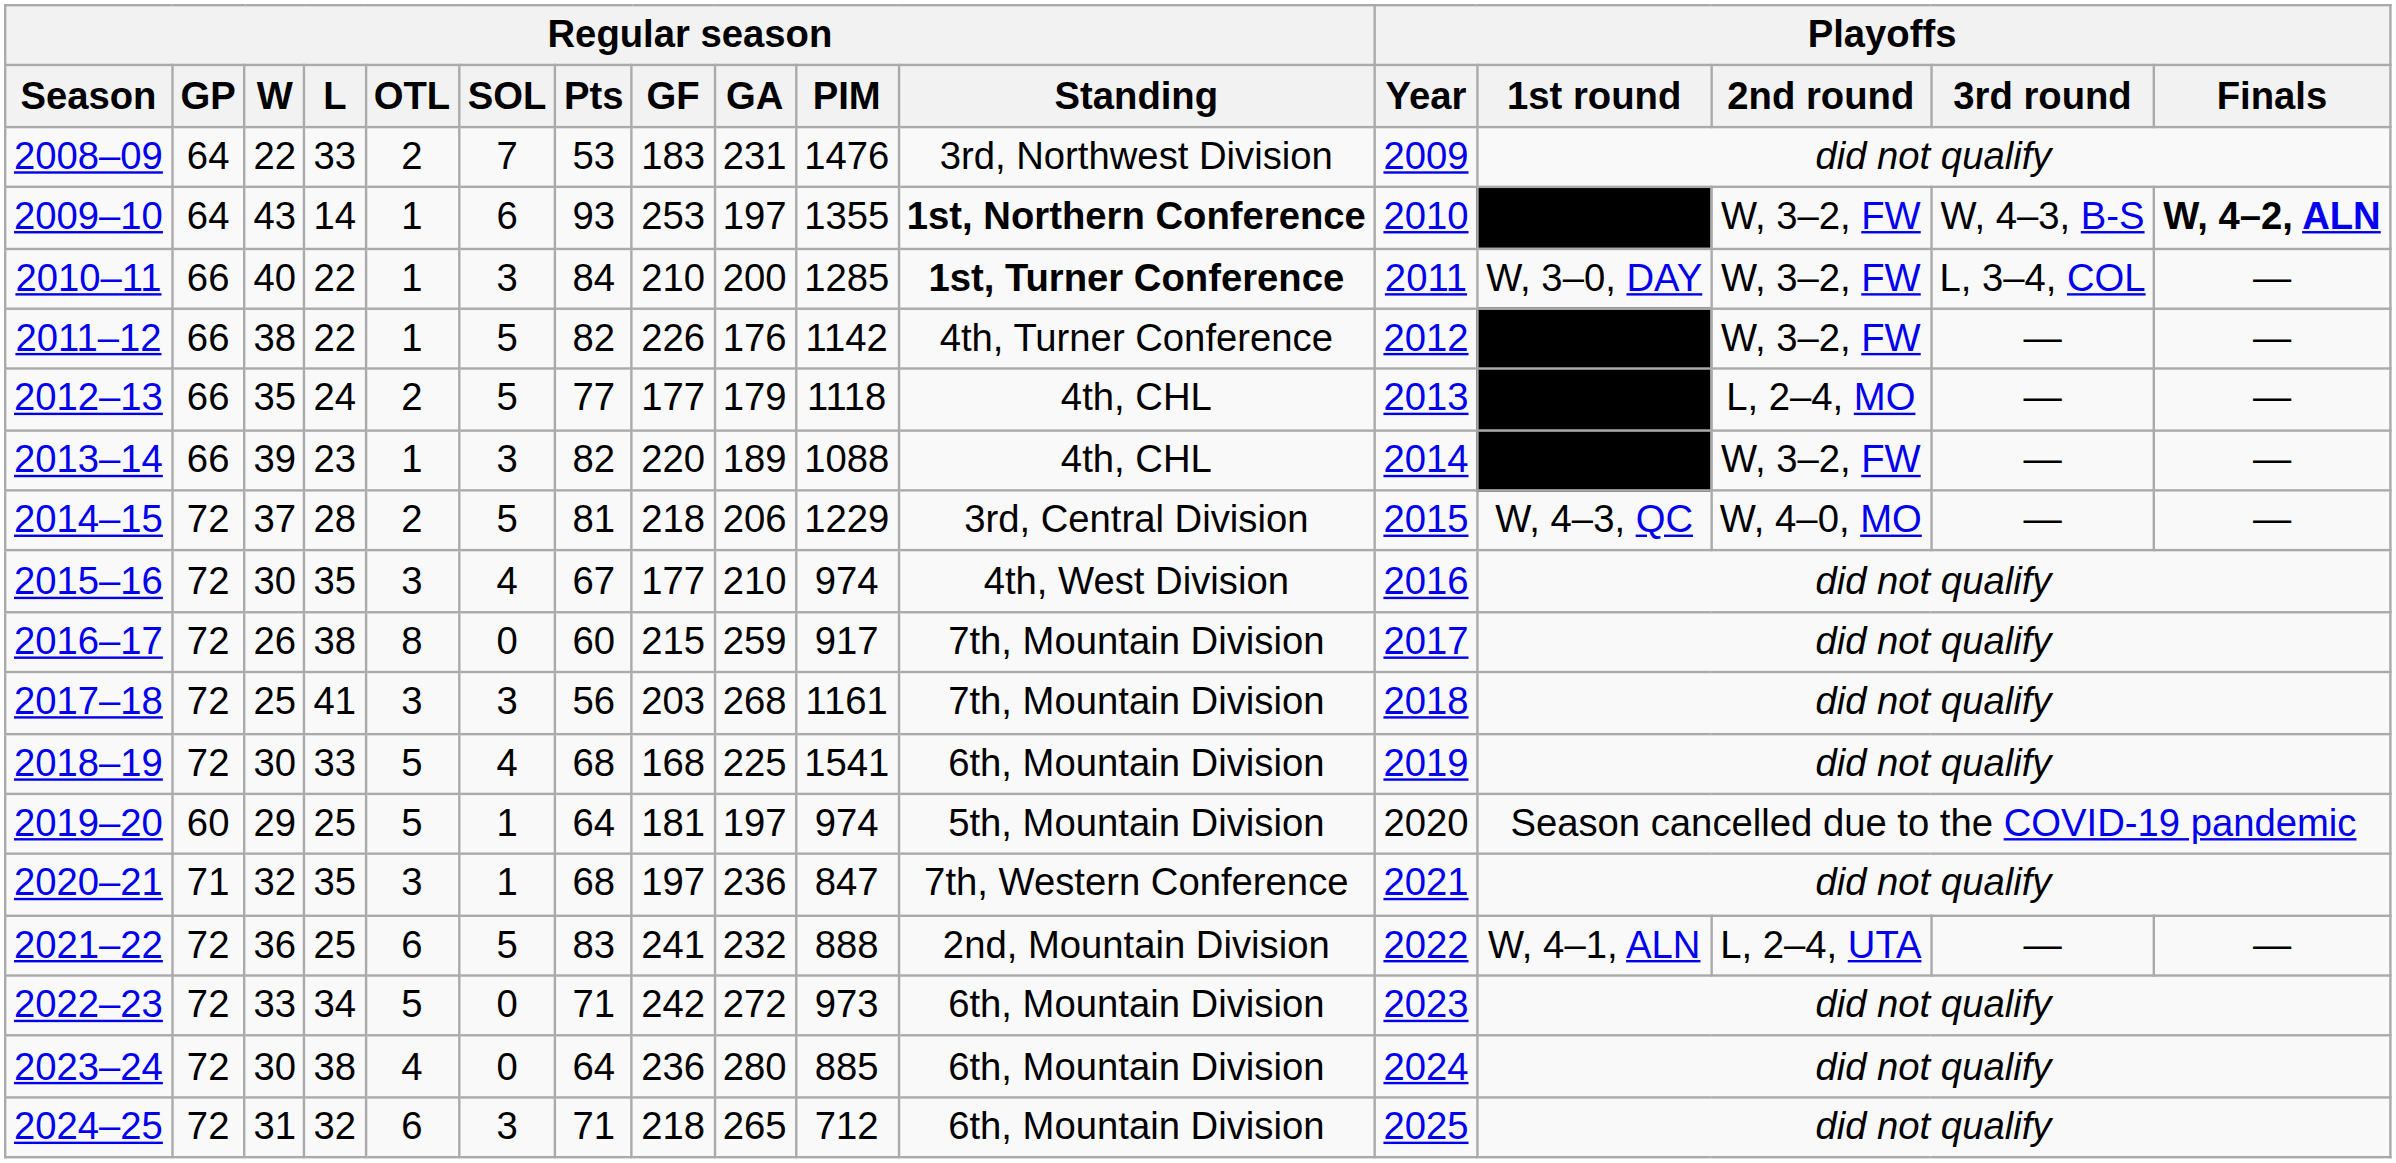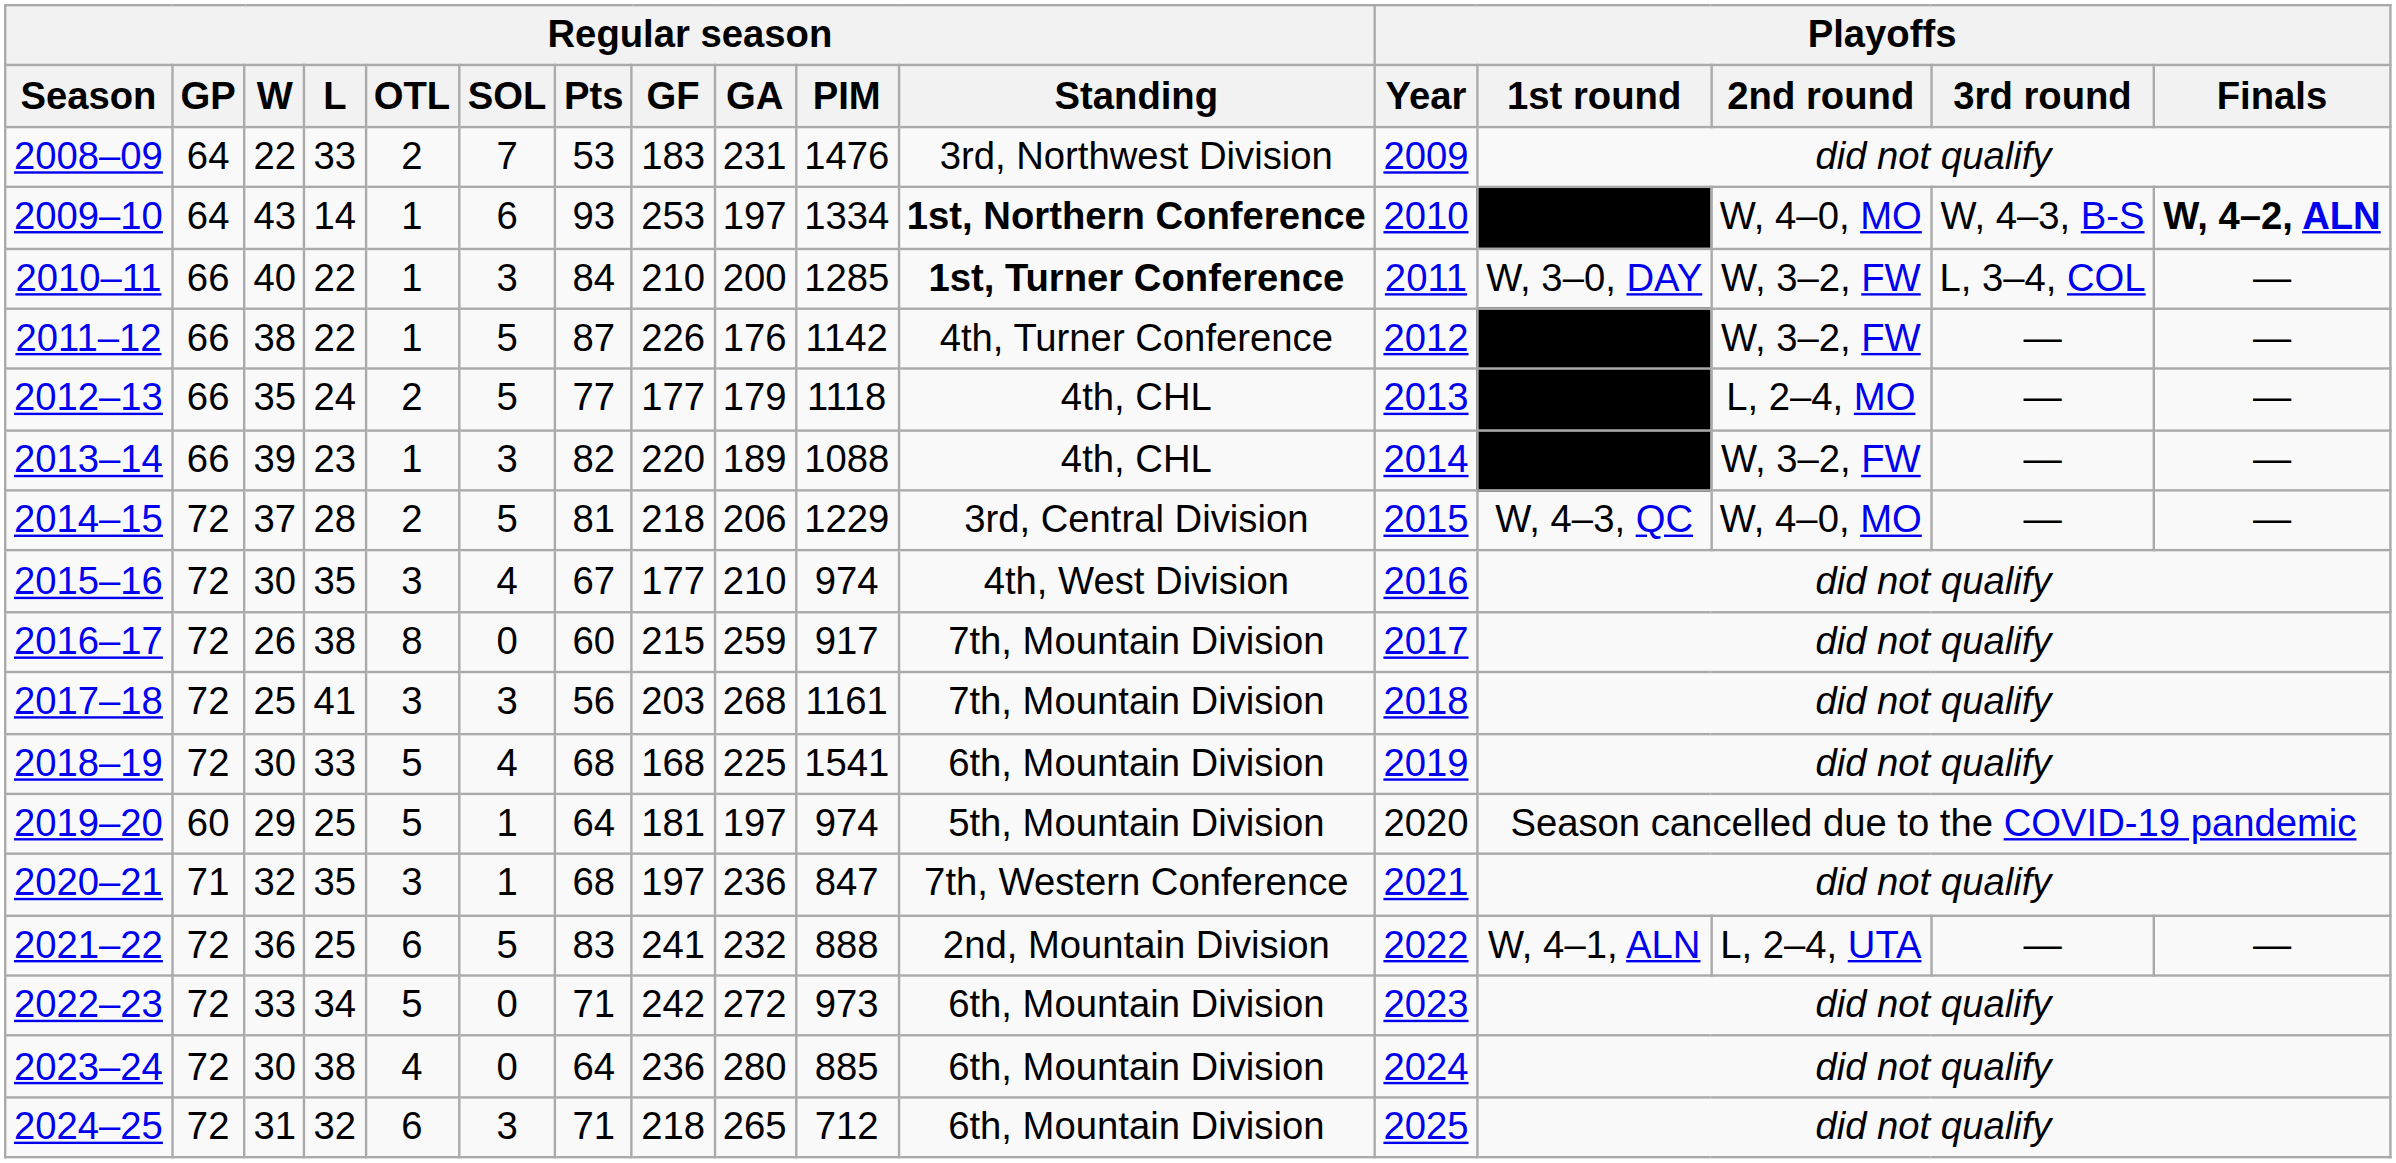2009–10 | Regular season / PIM: 1355 -> 1334
2009–10 | Playoffs / 2nd round: W, 3–2, FW -> W, 4–0, MO
2011–12 | Regular season / Pts: 82 -> 87
